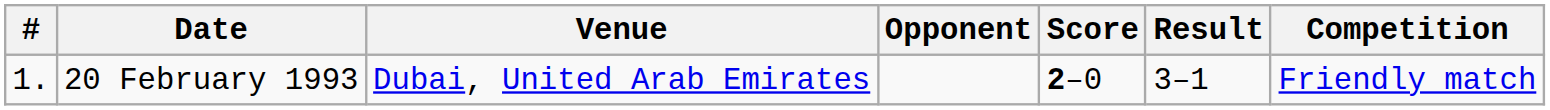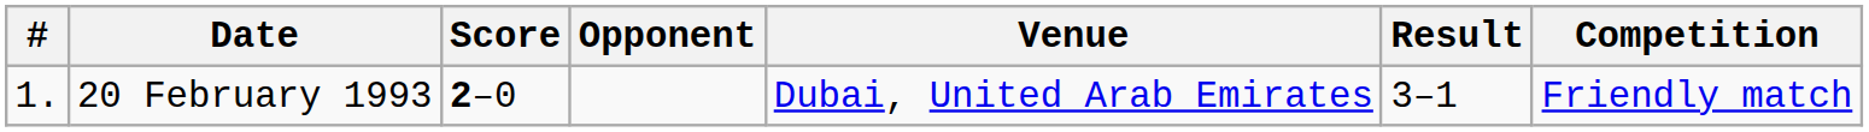columns swapped: Venue <-> Score
